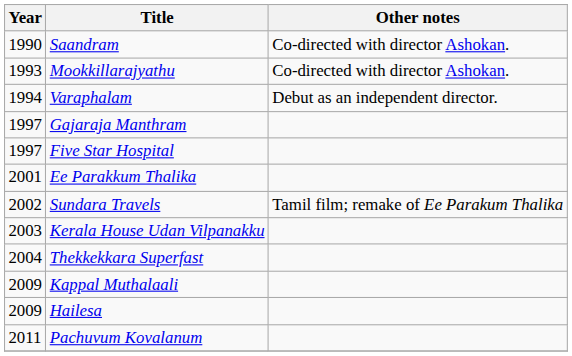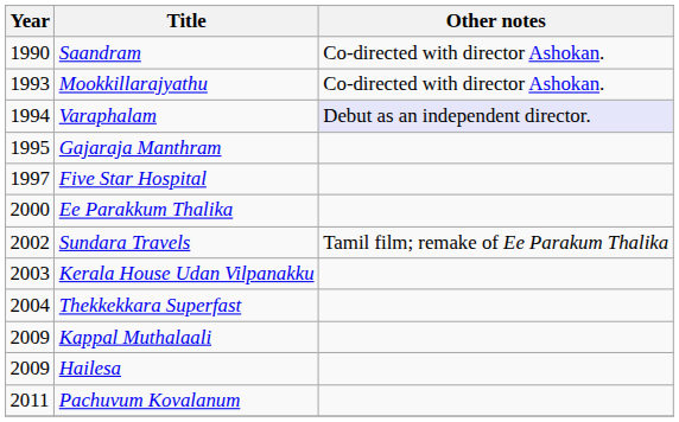Varaphalam | Other notes: no background -> lavender background
Gajaraja Manthram | Year: 1997 -> 1995
Ee Parakkum Thalika | Year: 2001 -> 2000
